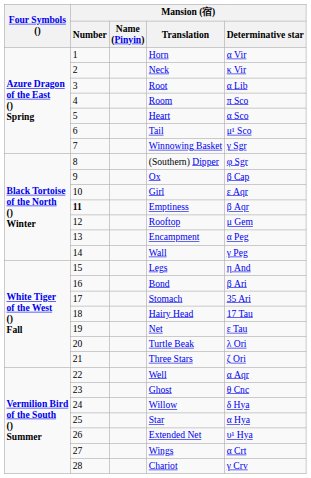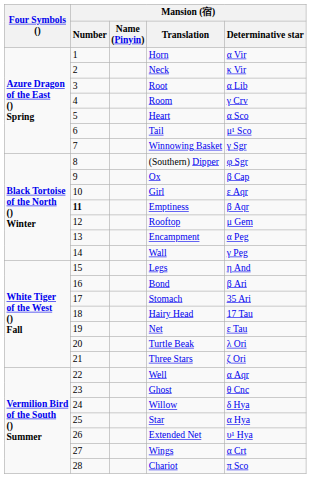Room | Mansion (宿) / Determinative star: π Sco -> γ Crv
Chariot | Mansion (宿) / Determinative star: γ Crv -> π Sco
